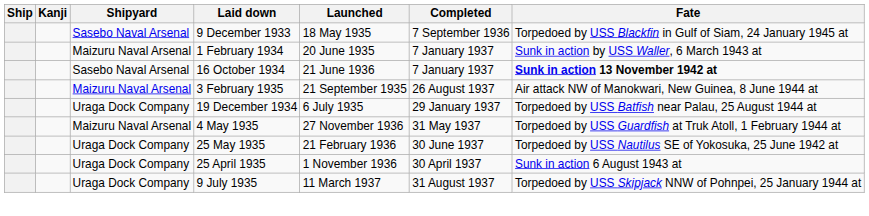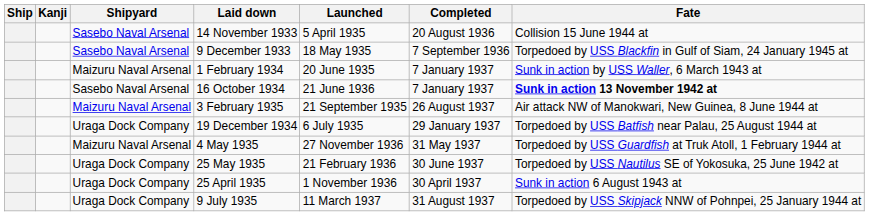+ row: Sasebo Naval Arsenal | 14 November 1933 | 5 April 1935 | 20 August 1936 | Collision 15 June 1944 at
